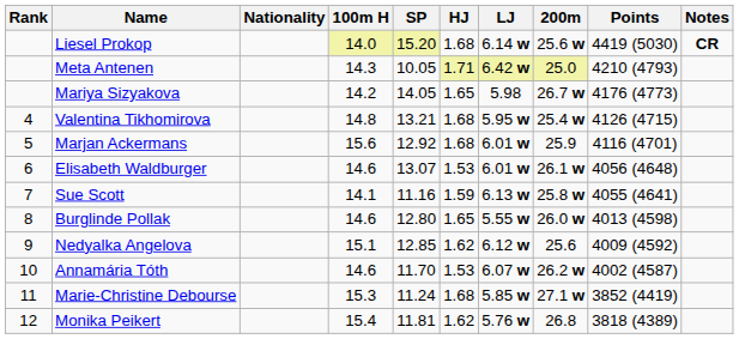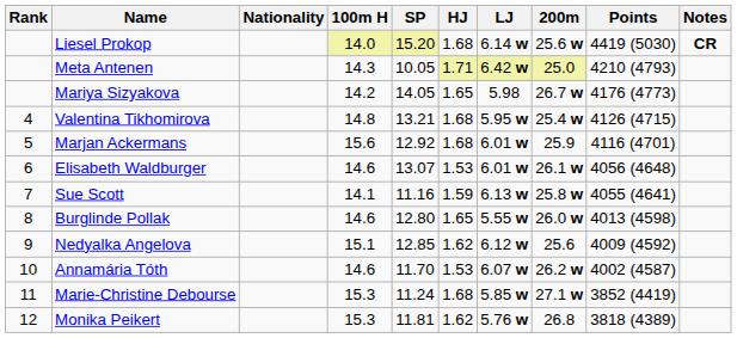Monika Peikert | 100m H: 15.4 -> 15.3
